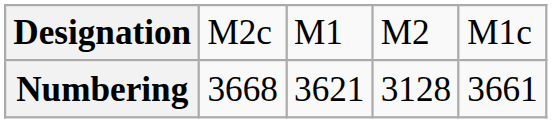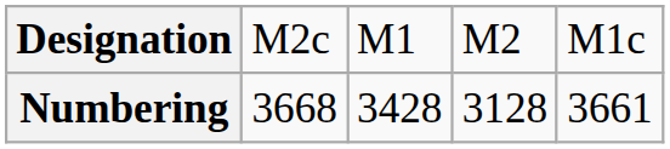Numbering | column 3: 3621 -> 3428
